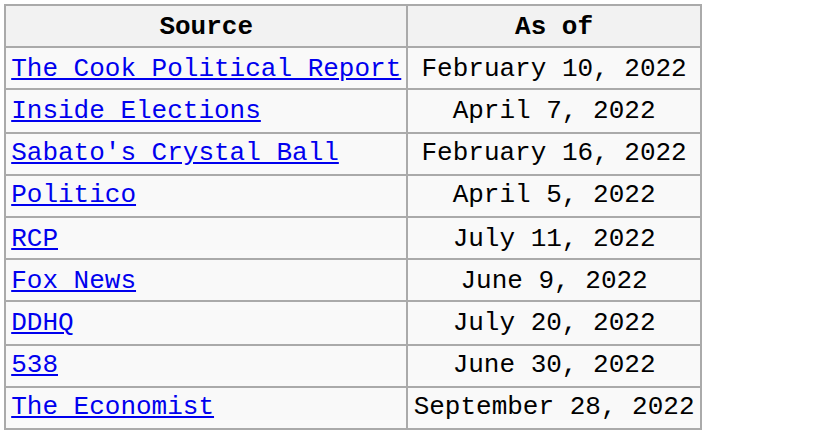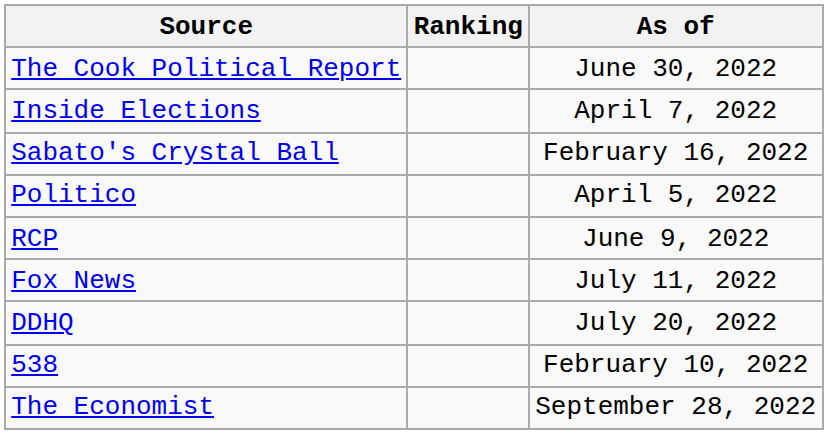+ column: Ranking
The Cook Political Report | As of: February 10, 2022 -> June 30, 2022
RCP | As of: July 11, 2022 -> June 9, 2022
Fox News | As of: June 9, 2022 -> July 11, 2022
538 | As of: June 30, 2022 -> February 10, 2022
